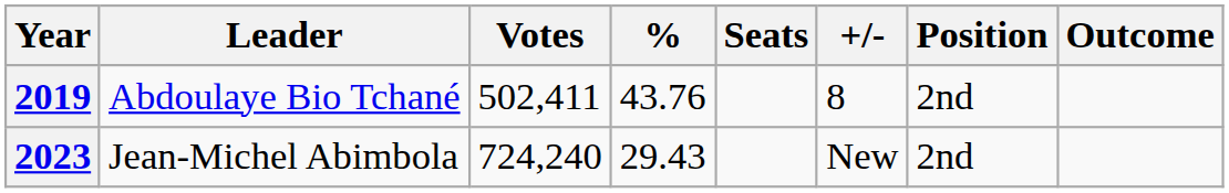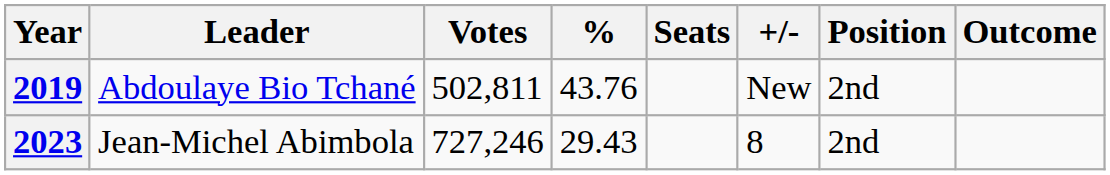2019 | Votes: 502,411 -> 502,811
2019 | +/-: 8 -> New
2023 | Votes: 724,240 -> 727,246
2023 | +/-: New -> 8
